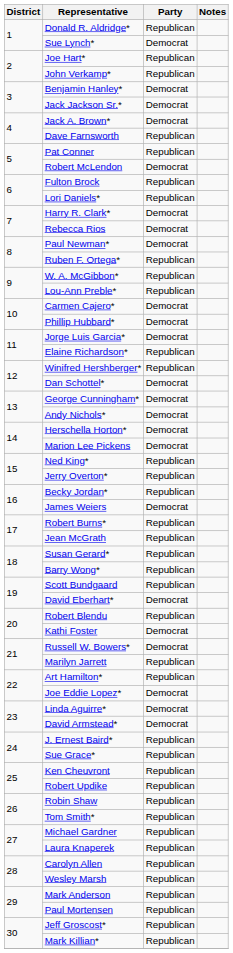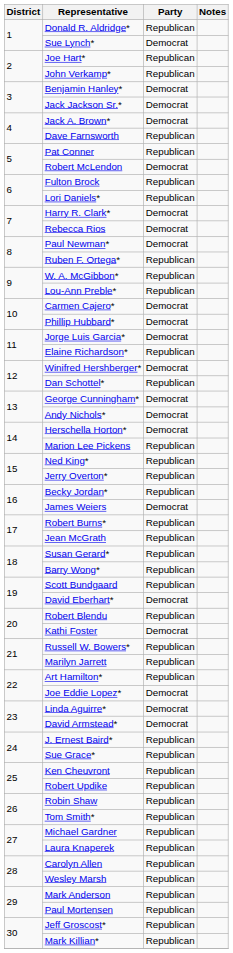Winifred Hershberger* | Party: Republican -> Democrat
Dan Schottel* | Party: Democrat -> Republican
Marion Lee Pickens | Party: Democrat -> Republican
Russell W. Bowers* | Party: Democrat -> Republican
